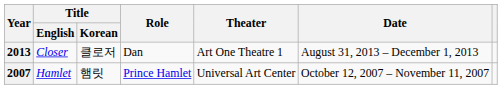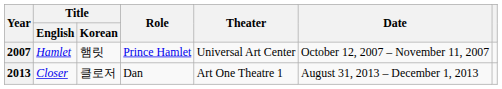rows swapped: 2007 <-> 2013
